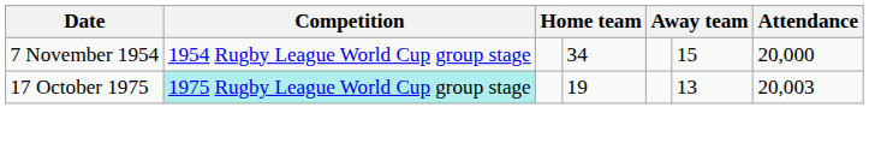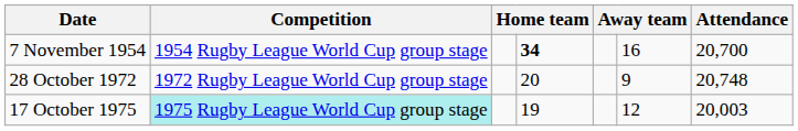7 November 1954 | column 4: normal -> bold
7 November 1954 | column 6: 15 -> 16
7 November 1954 | Attendance: 20,000 -> 20,700
+ row: 28 October 1972 | 1972 Rugby League World Cup group stage | 20 | 9 | 20,748
17 October 1975 | column 6: 13 -> 12
